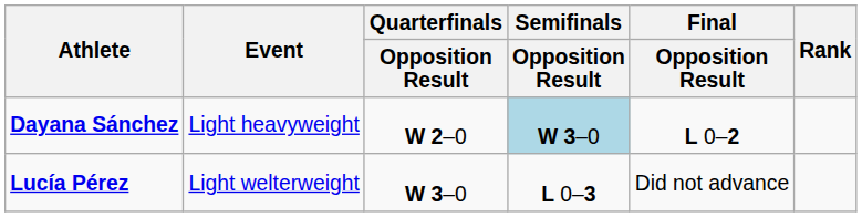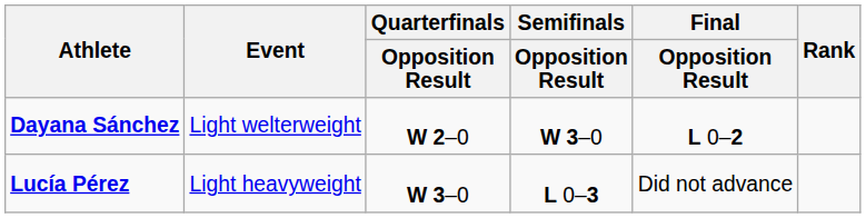Dayana Sánchez | Event: Light heavyweight -> Light welterweight
Dayana Sánchez | Semifinals / Opposition Result: lightblue background -> no background
Lucía Pérez | Event: Light welterweight -> Light heavyweight
